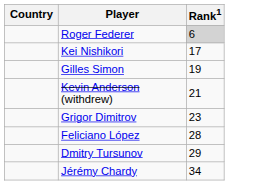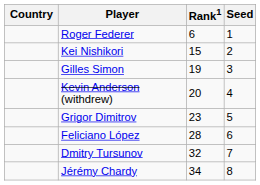+ column: Seed | 1 | 2 | 3 | 4 | 5 | 6 | 7 | 8
Roger Federer | Rank1: lightgrey background -> no background
Kei Nishikori | Rank1: 17 -> 15
Kevin Anderson (withdrew) | Rank1: 21 -> 20
Dmitry Tursunov | Rank1: 29 -> 32
